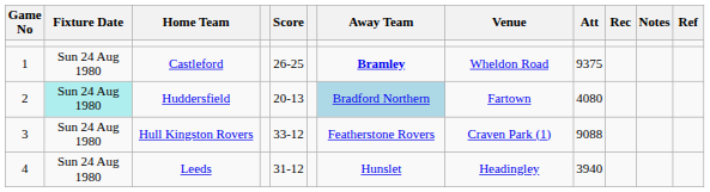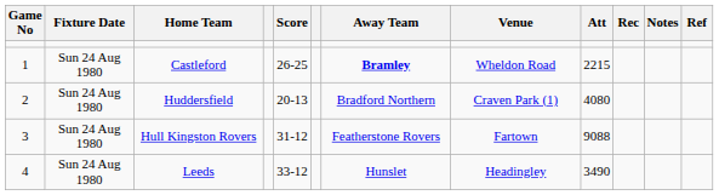Castleford | Att: 9375 -> 2215
Huddersfield | Fixture Date: paleturquoise background -> no background
Huddersfield | Away Team: lightblue background -> no background
Huddersfield | Venue: Fartown -> Craven Park (1)
Hull Kingston Rovers | Score: 33-12 -> 31-12
Hull Kingston Rovers | Venue: Craven Park (1) -> Fartown
Leeds | Score: 31-12 -> 33-12
Leeds | Att: 3940 -> 3490
